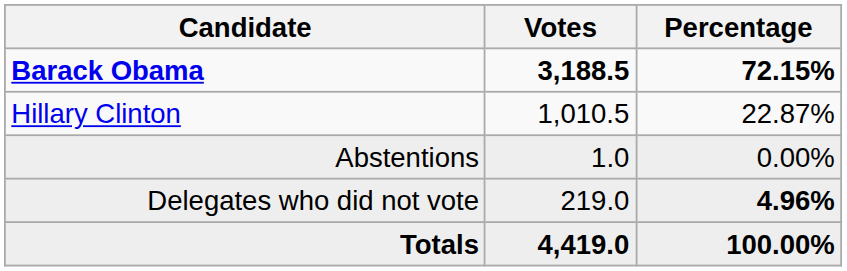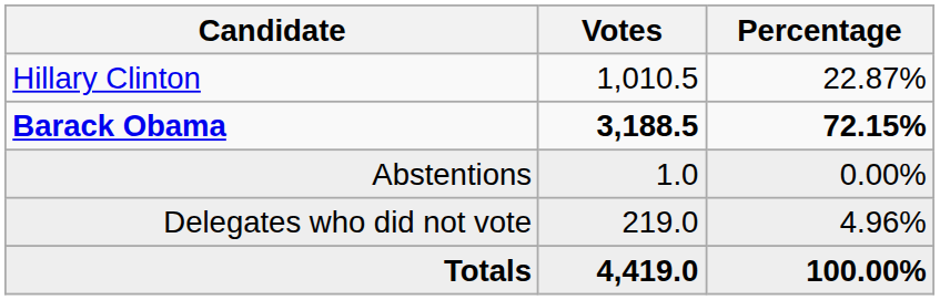rows swapped: Barack Obama <-> Hillary Clinton
Delegates who did not vote | Percentage: bold -> normal
